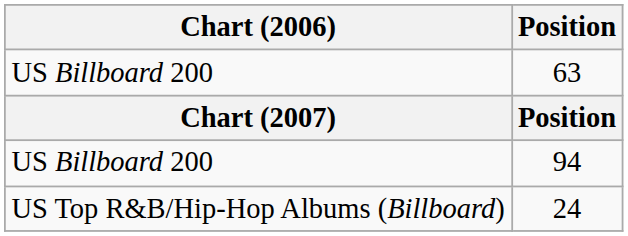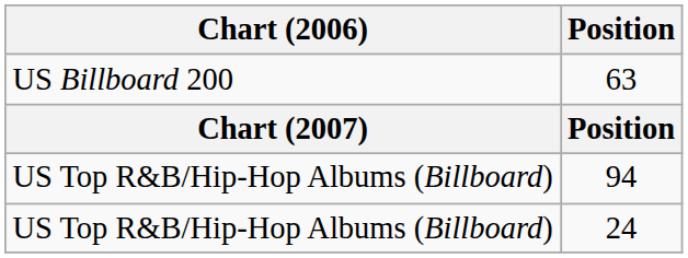94 | Chart (2006): US Billboard 200 -> US Top R&B/Hip-Hop Albums (Billboard)
